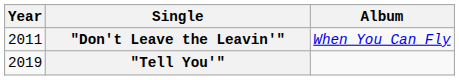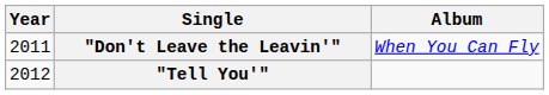"Tell You'" | Year: 2019 -> 2012
